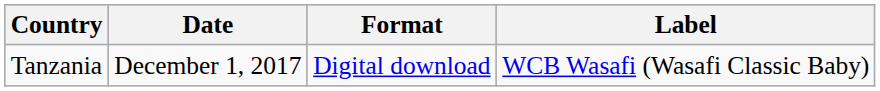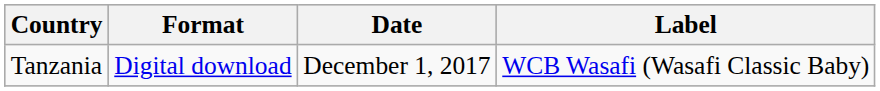columns swapped: Date <-> Format
